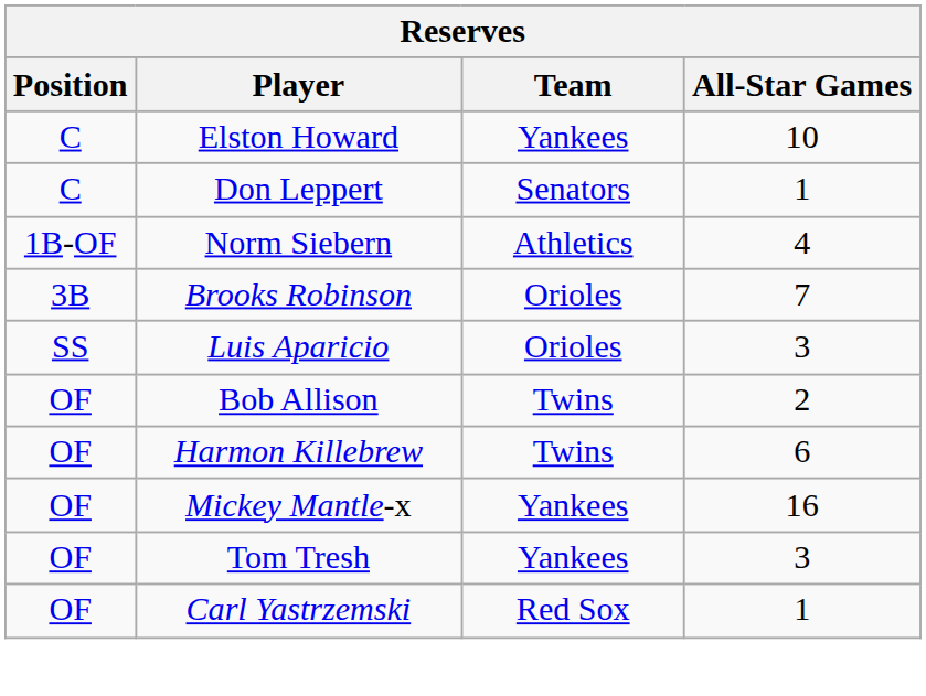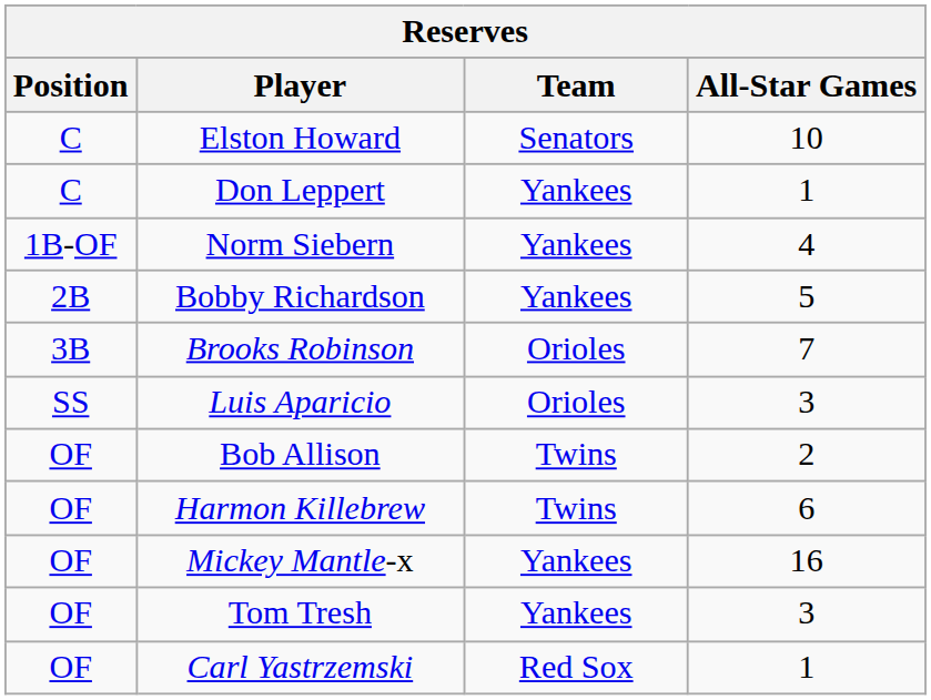Elston Howard | Team: Yankees -> Senators
Don Leppert | Team: Senators -> Yankees
Norm Siebern | Team: Athletics -> Yankees
+ row: 2B | Bobby Richardson | Yankees | 5
